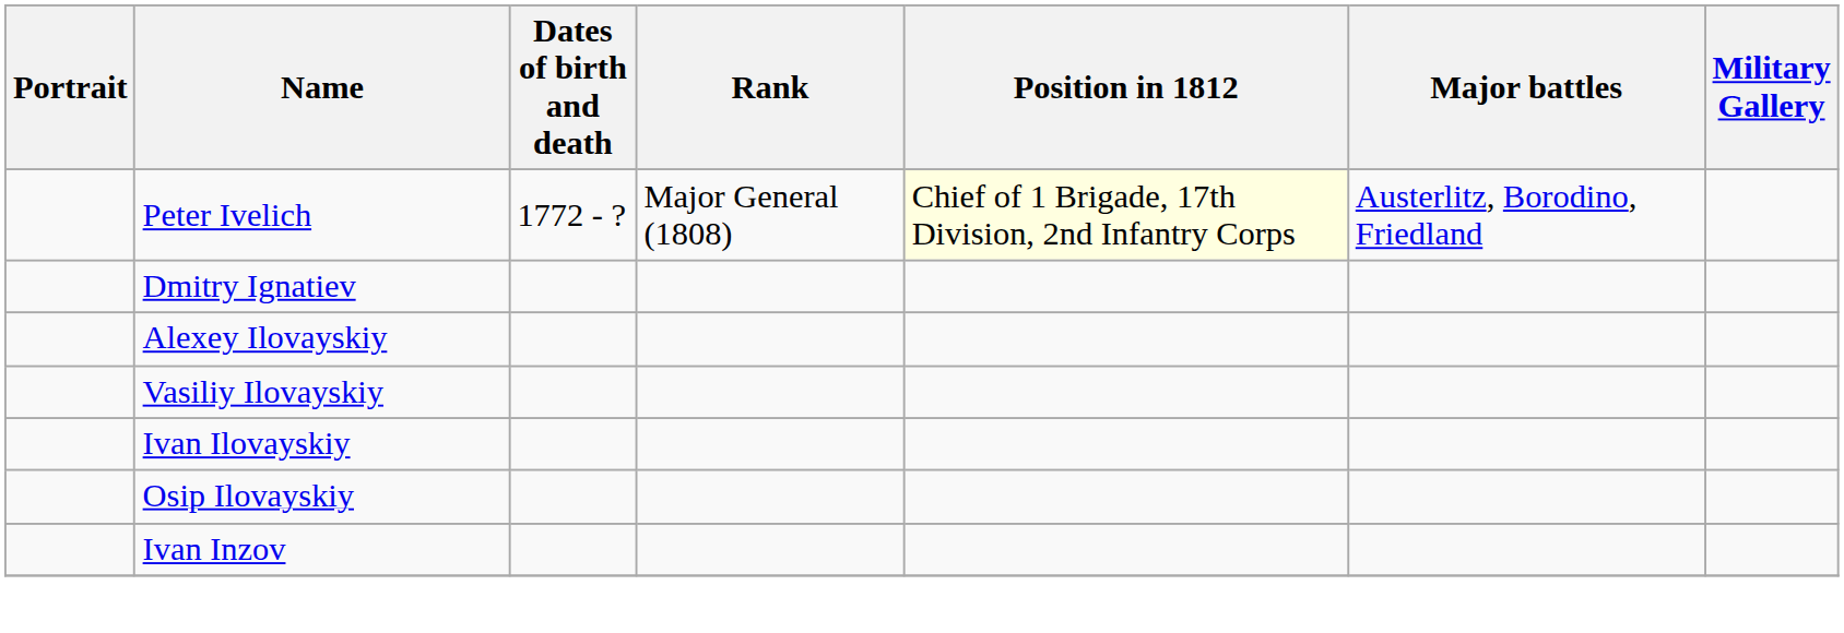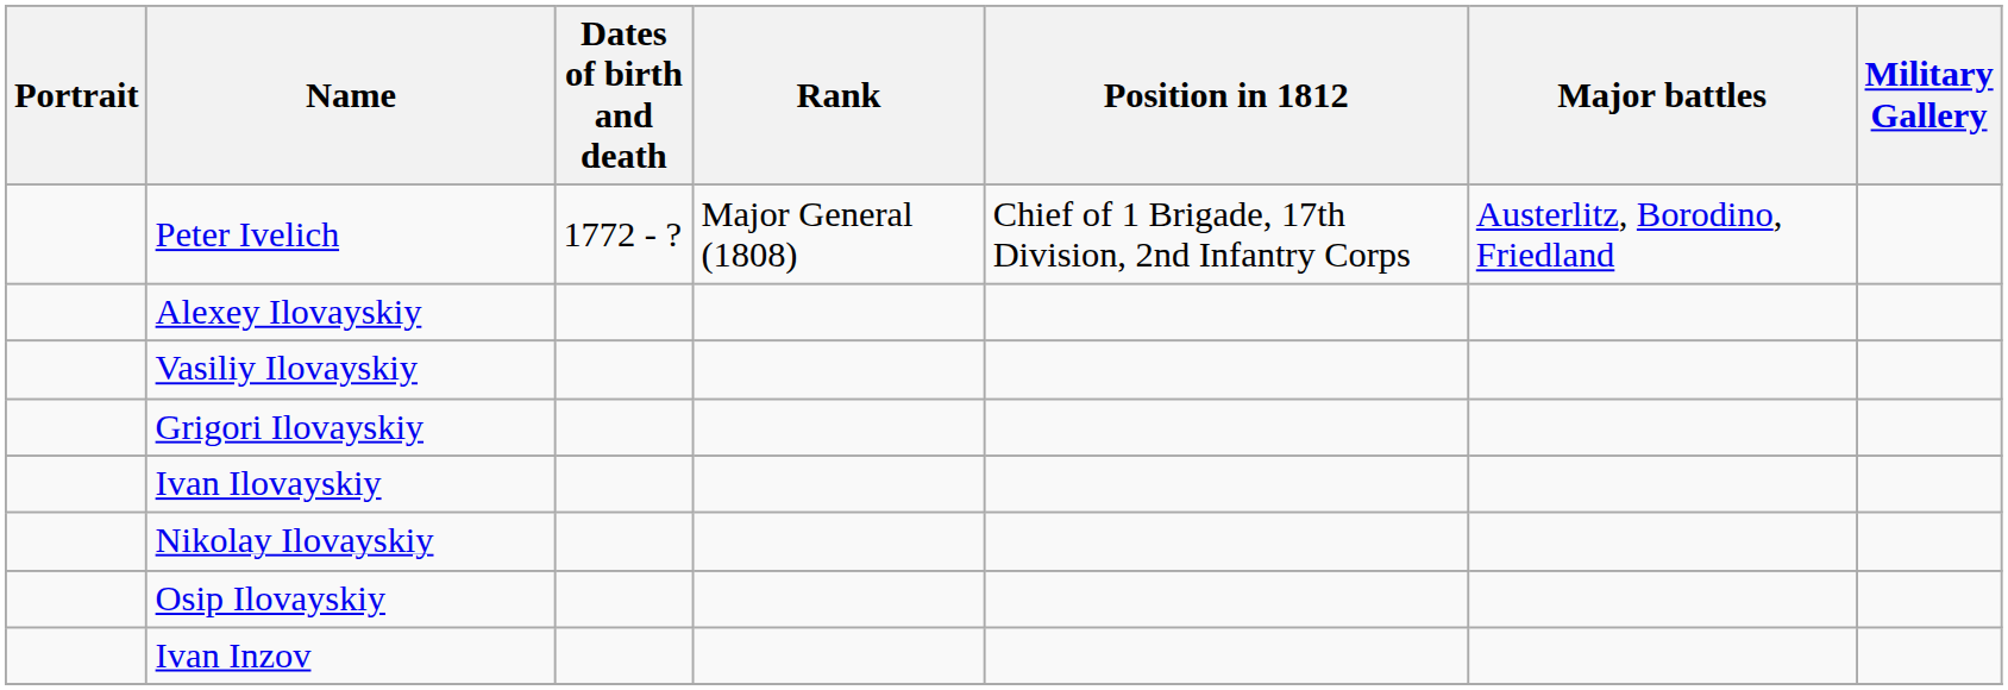Peter Ivelich | Position in 1812: lightyellow background -> no background
- row: Dmitry Ignatiev
+ row: Grigori Ilovayskiy
+ row: Nikolay Ilovayskiy
